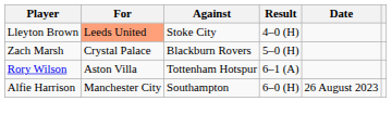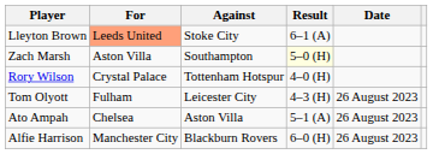Lleyton Brown | Result: 4–0 (H) -> 6–1 (A)
Zach Marsh | For: Crystal Palace -> Aston Villa
Zach Marsh | Against: Blackburn Rovers -> Southampton
Zach Marsh | Result: no background -> lightyellow background
Rory Wilson | For: Aston Villa -> Crystal Palace
Rory Wilson | Result: 6–1 (A) -> 4–0 (H)
+ row: Tom Olyott | Fulham | Leicester City | 4–3 (H) | 26 August 2023
+ row: Ato Ampah | Chelsea | Aston Villa | 5–1 (A) | 26 August 2023
Alfie Harrison | Against: Southampton -> Blackburn Rovers
